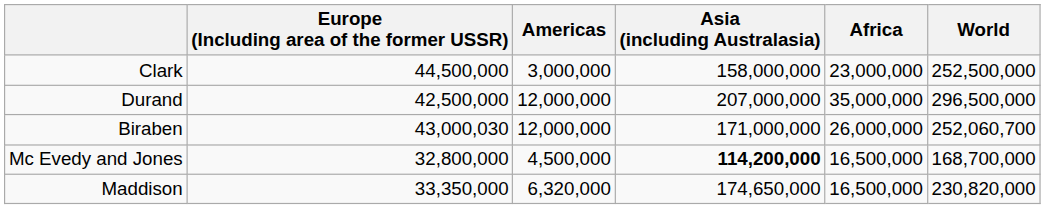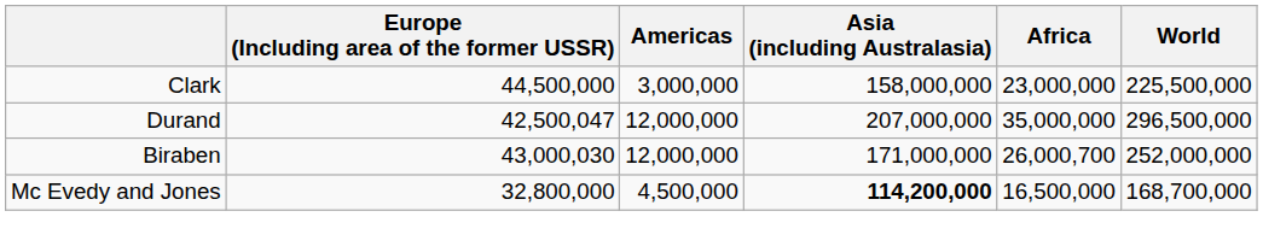Clark | World: 252,500,000 -> 225,500,000
Durand | Europe (Including area of the former USSR): 42,500,000 -> 42,500,047
Biraben | Africa: 26,000,000 -> 26,000,700
Biraben | World: 252,060,700 -> 252,000,000
- row: Maddison | 33,350,000 | 6,320,000 | 174,650,000 | 16,500,000 | 230,820,000
